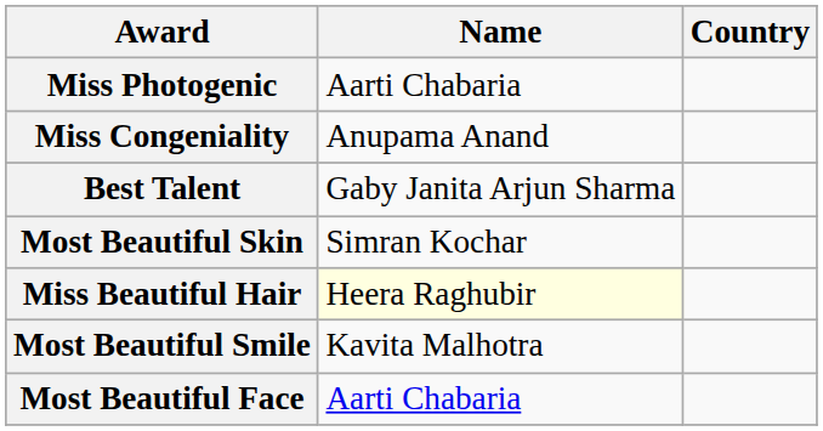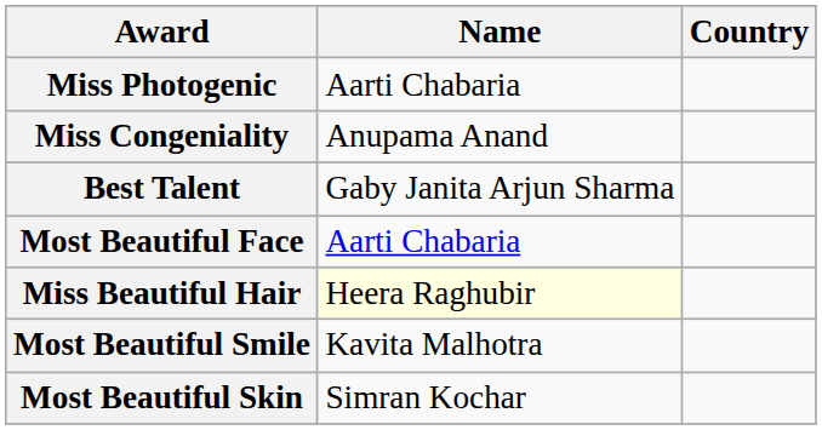rows swapped: Most Beautiful Face <-> Most Beautiful Skin
